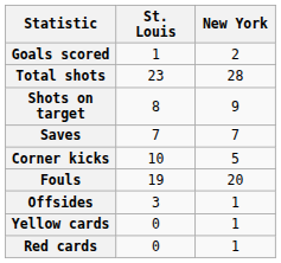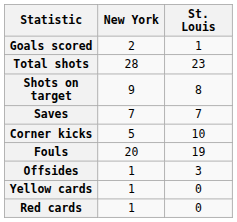columns swapped: New York <-> St. Louis
